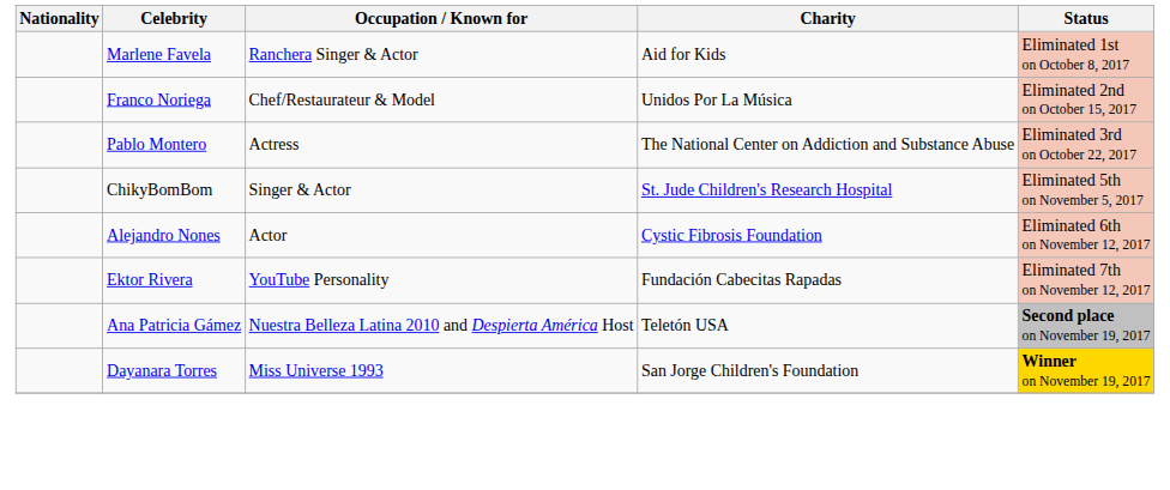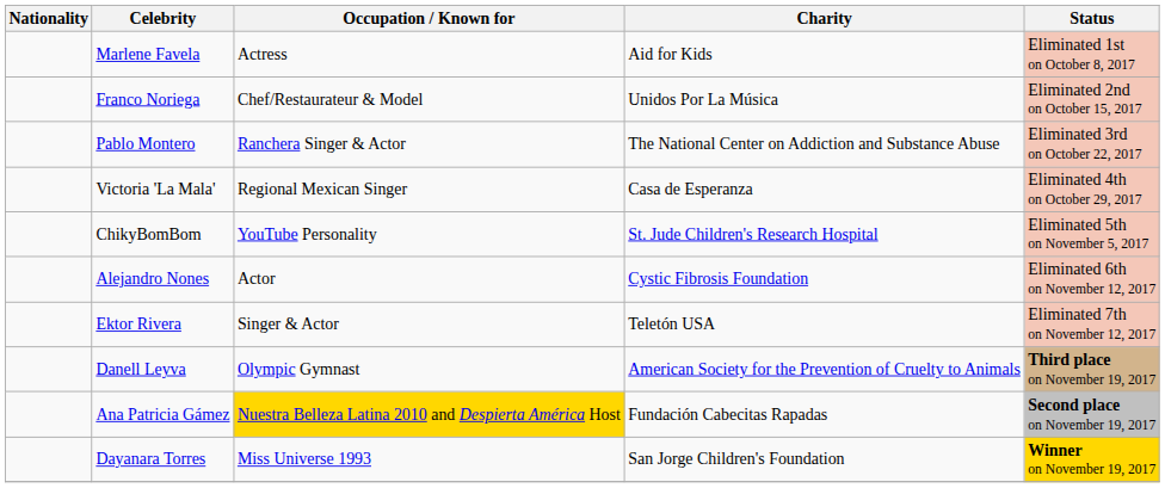Marlene Favela | Occupation / Known for: Ranchera Singer & Actor -> Actress
Pablo Montero | Occupation / Known for: Actress -> Ranchera Singer & Actor
+ row: Victoria 'La Mala' | Regional Mexican Singer | Casa de Esperanza | Eliminated 4th on October 29, 2017
ChikyBomBom | Occupation / Known for: Singer & Actor -> YouTube Personality
Ektor Rivera | Occupation / Known for: YouTube Personality -> Singer & Actor
Ektor Rivera | Charity: Fundación Cabecitas Rapadas -> Teletón USA
+ row: Danell Leyva | Olympic Gymnast | American Society for the Prevention of Cruelty to Animals | Third place on November 19, 2017
Ana Patricia Gámez | Occupation / Known for: no background -> gold background
Ana Patricia Gámez | Charity: Teletón USA -> Fundación Cabecitas Rapadas
